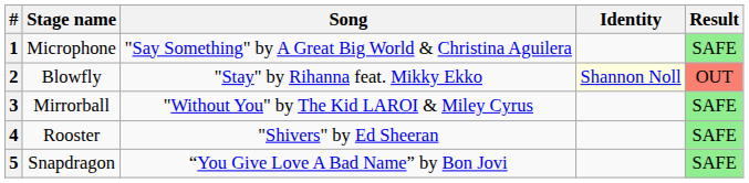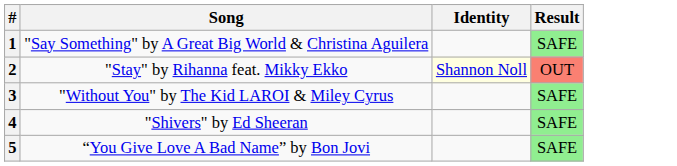- column: Stage name | Microphone | Blowfly | Mirrorball | Rooster | Snapdragon
